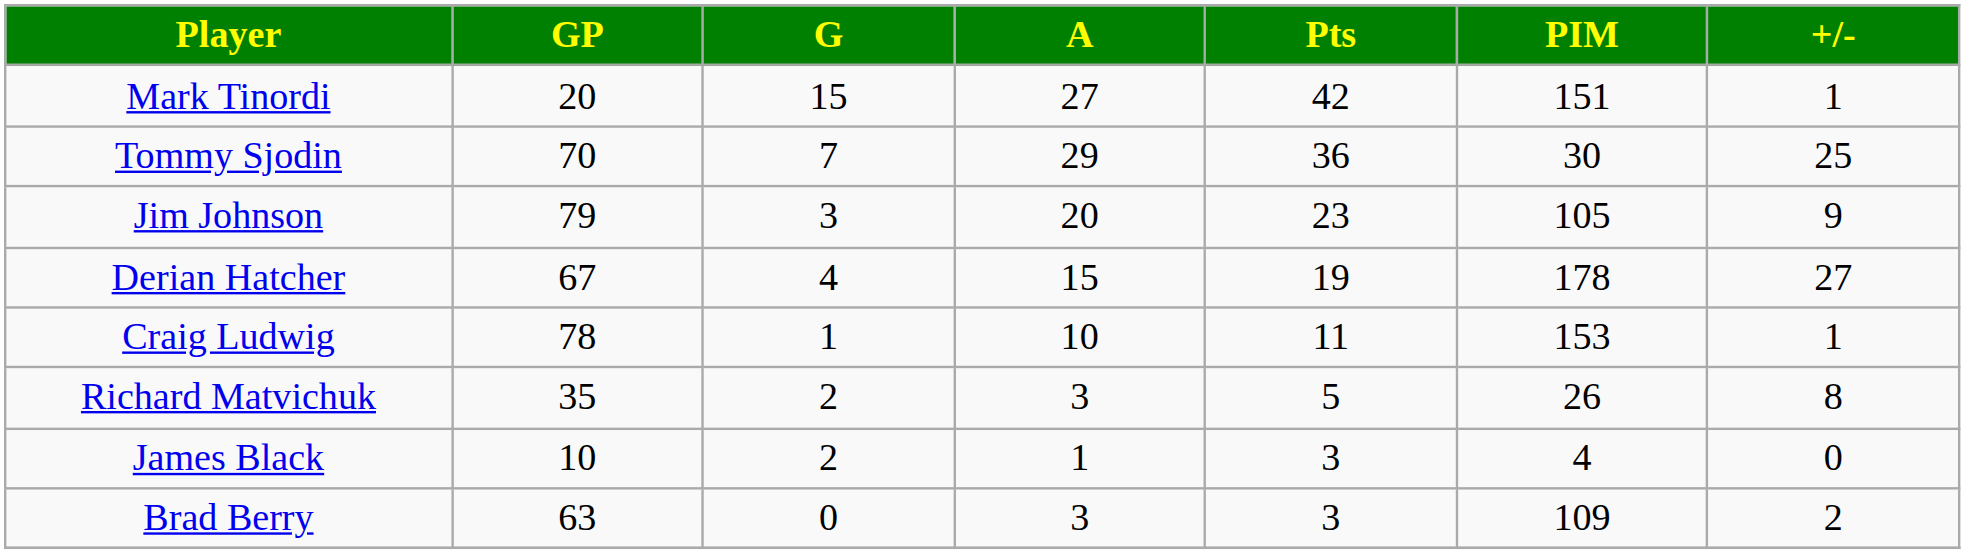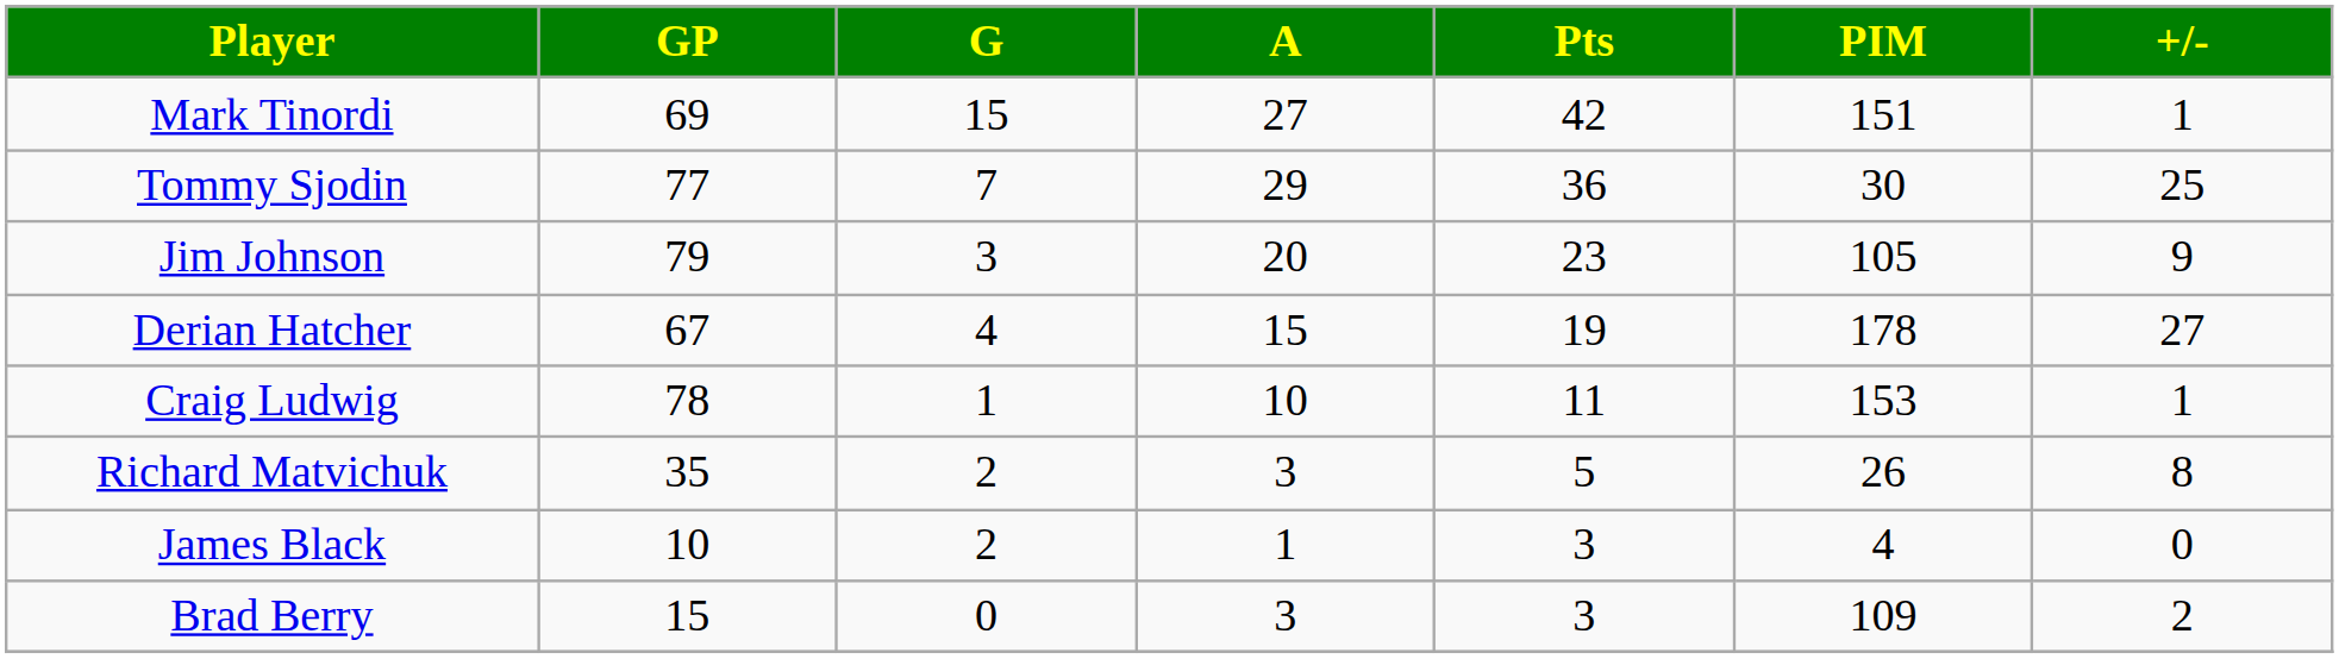Mark Tinordi | GP: 20 -> 69
Tommy Sjodin | GP: 70 -> 77
Brad Berry | GP: 63 -> 15
